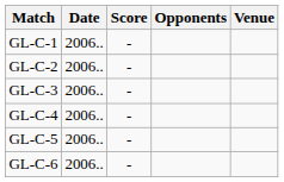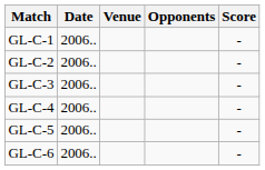columns swapped: Venue <-> Score
